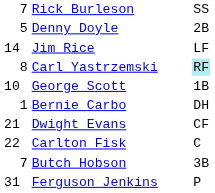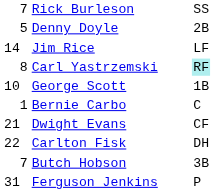Bernie Carbo | column 3: DH -> C
Carlton Fisk | column 3: C -> DH
